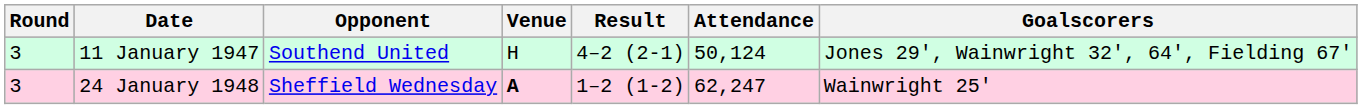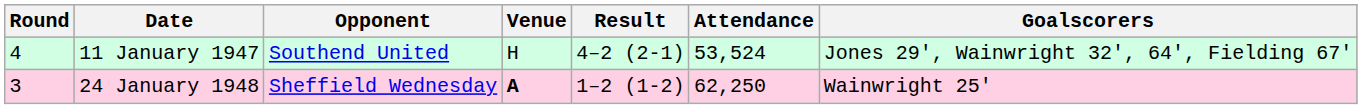11 January 1947 | Round: 3 -> 4
11 January 1947 | Attendance: 50,124 -> 53,524
24 January 1948 | Attendance: 62,247 -> 62,250
